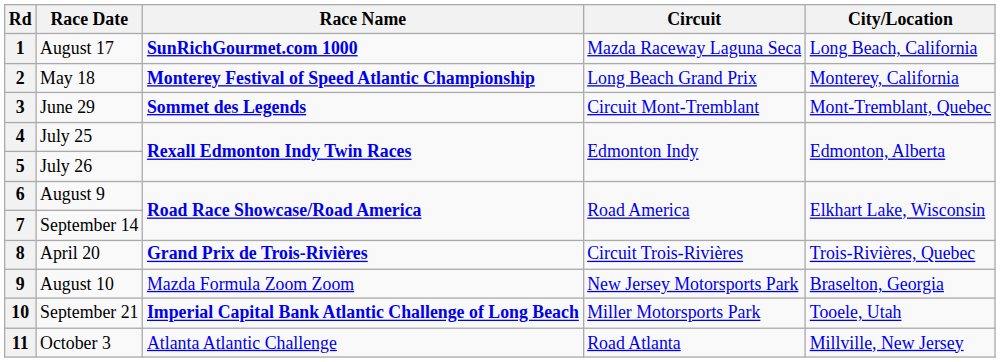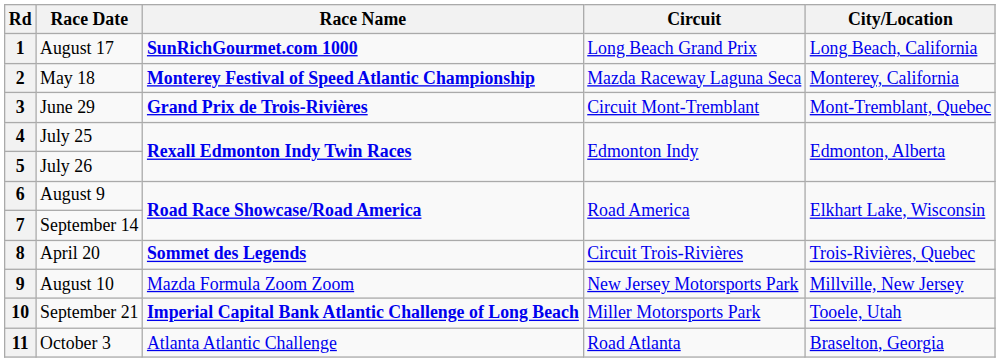1 | Circuit: Mazda Raceway Laguna Seca -> Long Beach Grand Prix
2 | Circuit: Long Beach Grand Prix -> Mazda Raceway Laguna Seca
3 | Race Name: Sommet des Legends -> Grand Prix de Trois-Rivières
8 | Race Name: Grand Prix de Trois-Rivières -> Sommet des Legends
9 | City/Location: Braselton, Georgia -> Millville, New Jersey
11 | City/Location: Millville, New Jersey -> Braselton, Georgia
